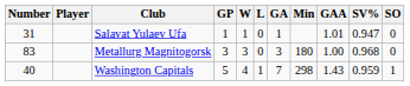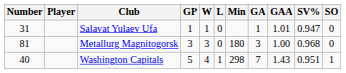columns swapped: Min <-> GA
Metallurg Magnitogorsk | Number: 83 -> 81
Washington Capitals | SV%: 0.959 -> 0.951
